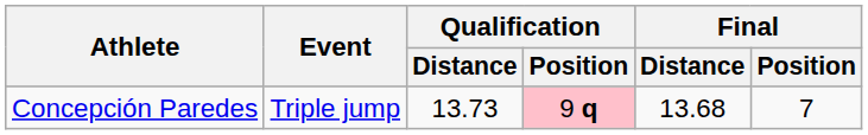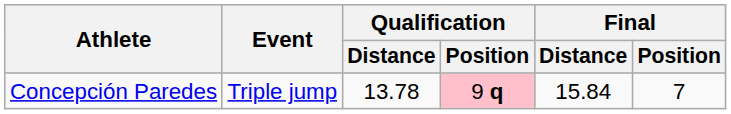Concepción Paredes | Qualification / Distance: 13.73 -> 13.78
Concepción Paredes | Final / Distance: 13.68 -> 15.84
